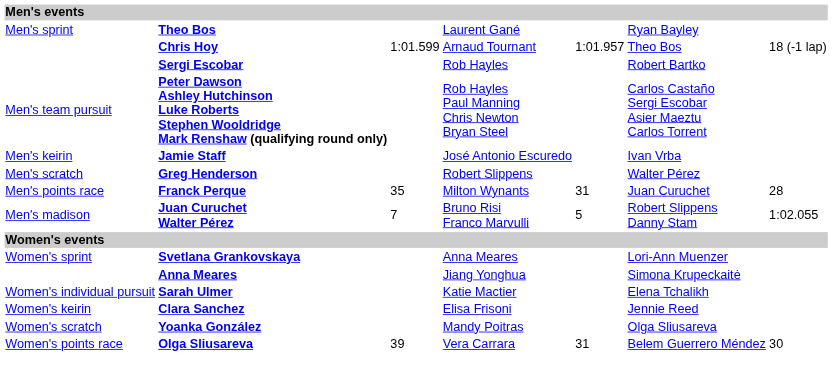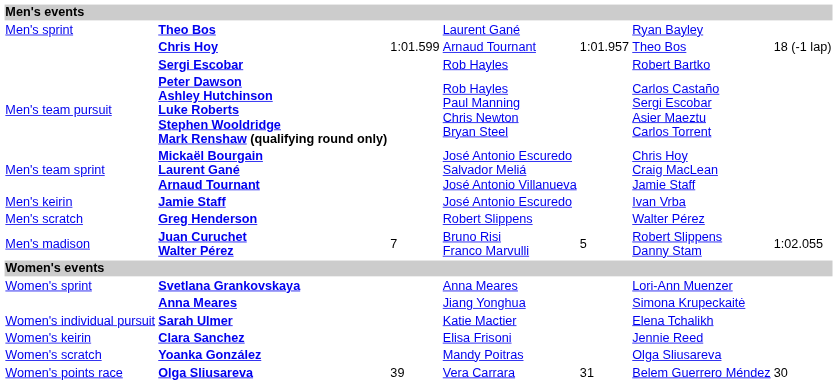+ row: Men's team sprint | Mickaël Bourgain Laurent Gané Arnaud Tournant | José Antonio Escuredo Salvador Meliá José Antonio Villanueva | Chris Hoy Craig MacLean Jamie Staff
- row: Men's points race | Franck Perque | 35 | Milton Wynants | 31 | Juan Curuchet | 28
